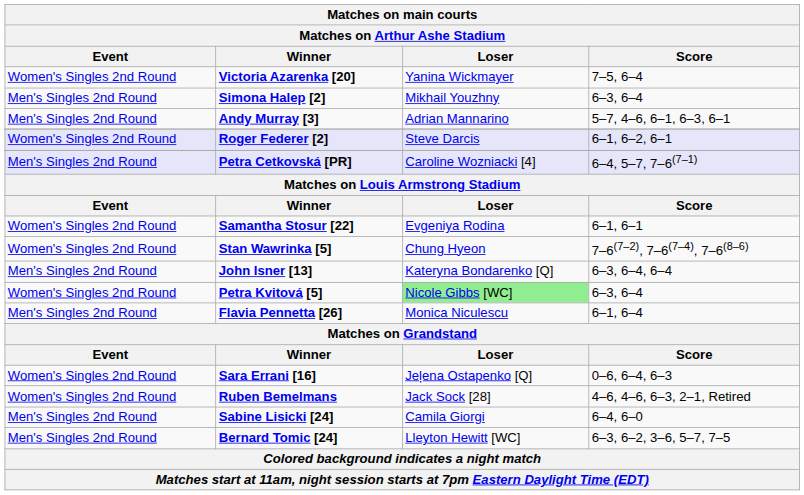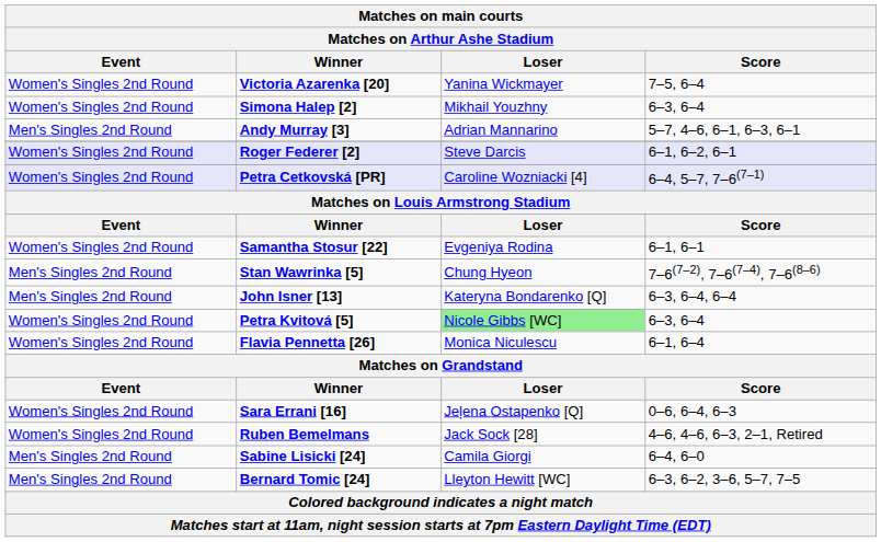Simona Halep [2] | Event: Men's Singles 2nd Round -> Women's Singles 2nd Round
Petra Cetkovská [PR] | Event: Men's Singles 2nd Round -> Women's Singles 2nd Round
Stan Wawrinka [5] | Event: Women's Singles 2nd Round -> Men's Singles 2nd Round
Flavia Pennetta [26] | Event: Men's Singles 2nd Round -> Women's Singles 2nd Round
